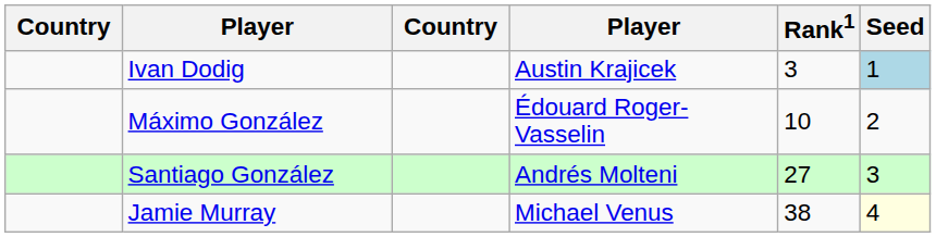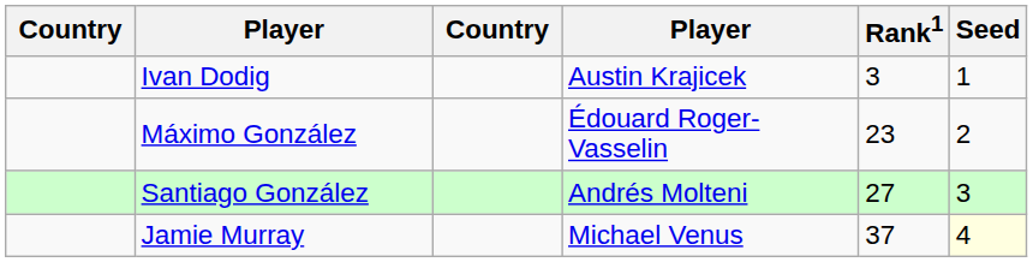Ivan Dodig | Seed: lightblue background -> no background
Máximo González | Rank1: 10 -> 23
Jamie Murray | Rank1: 38 -> 37
